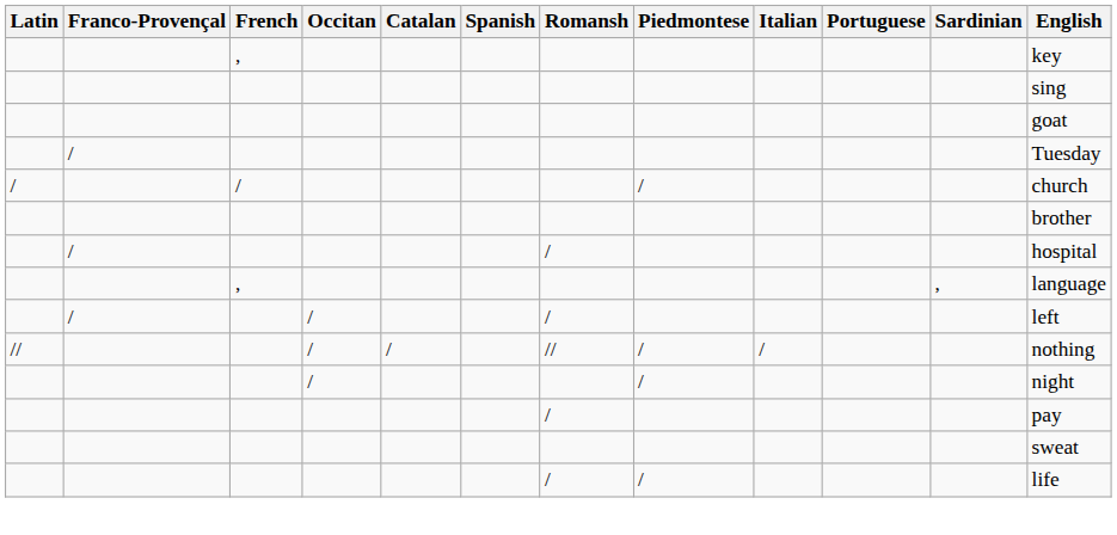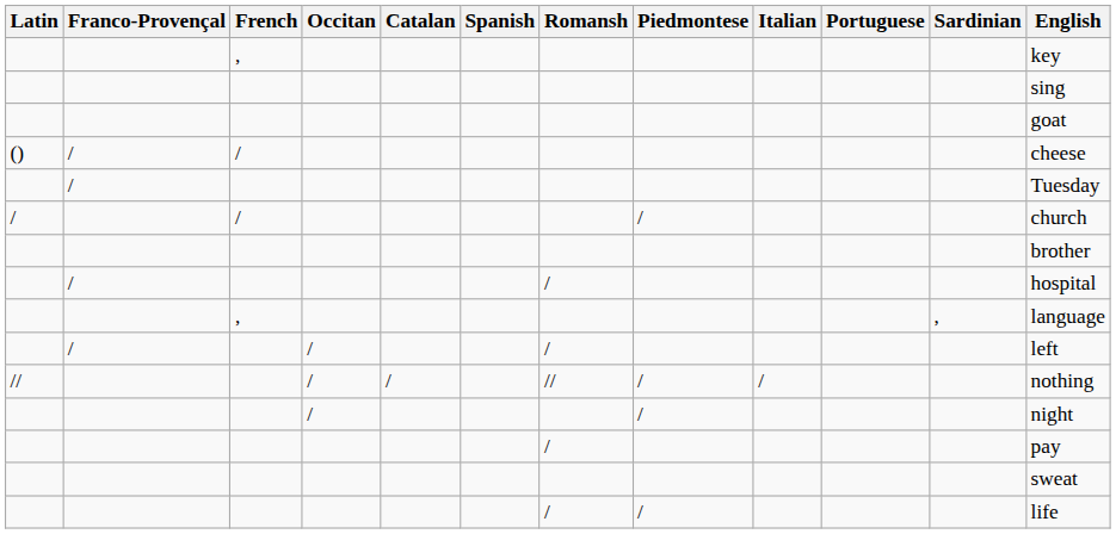+ row: () | / | / | cheese
